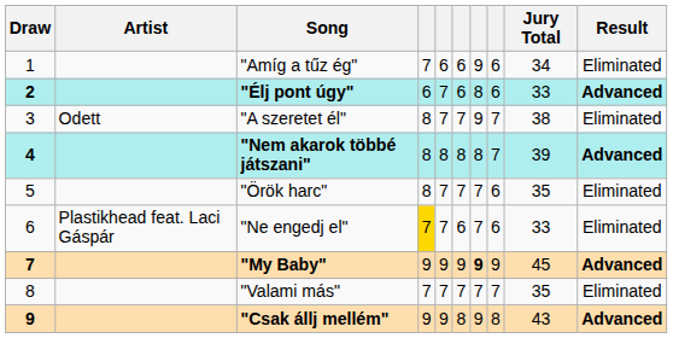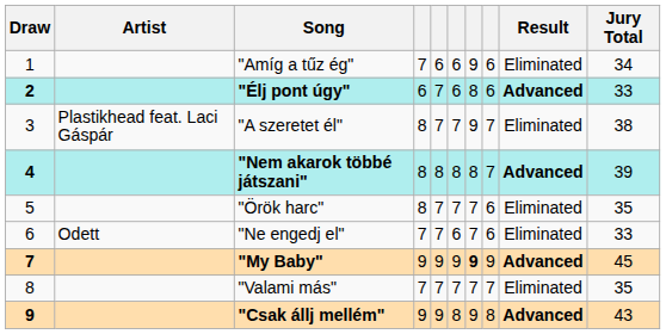columns swapped: Jury Total <-> Result
"A szeretet él" | Artist: Odett -> Plastikhead feat. Laci Gáspár
"Ne engedj el" | Artist: Plastikhead feat. Laci Gáspár -> Odett
"Ne engedj el" | column 4: gold background -> no background
